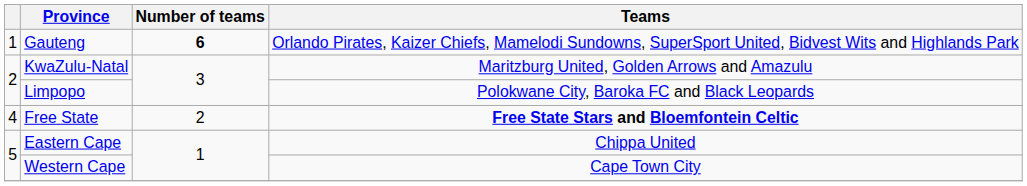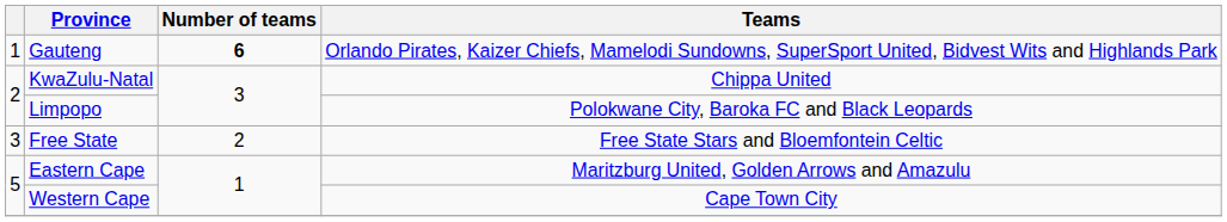KwaZulu-Natal | Teams: Maritzburg United, Golden Arrows and Amazulu -> Chippa United
Free State | column 1: 4 -> 3
Free State | Teams: bold -> normal
Eastern Cape | Teams: Chippa United -> Maritzburg United, Golden Arrows and Amazulu
